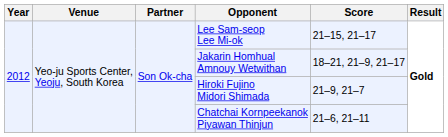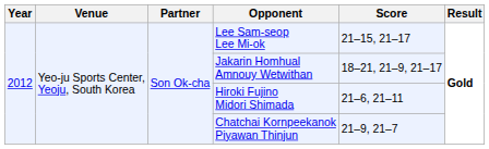Hiroki Fujino Midori Shimada | Score: 21–9, 21–7 -> 21–6, 21–11
Chatchai Kornpeekanok Piyawan Thinjun | Score: 21–6, 21–11 -> 21–9, 21–7
